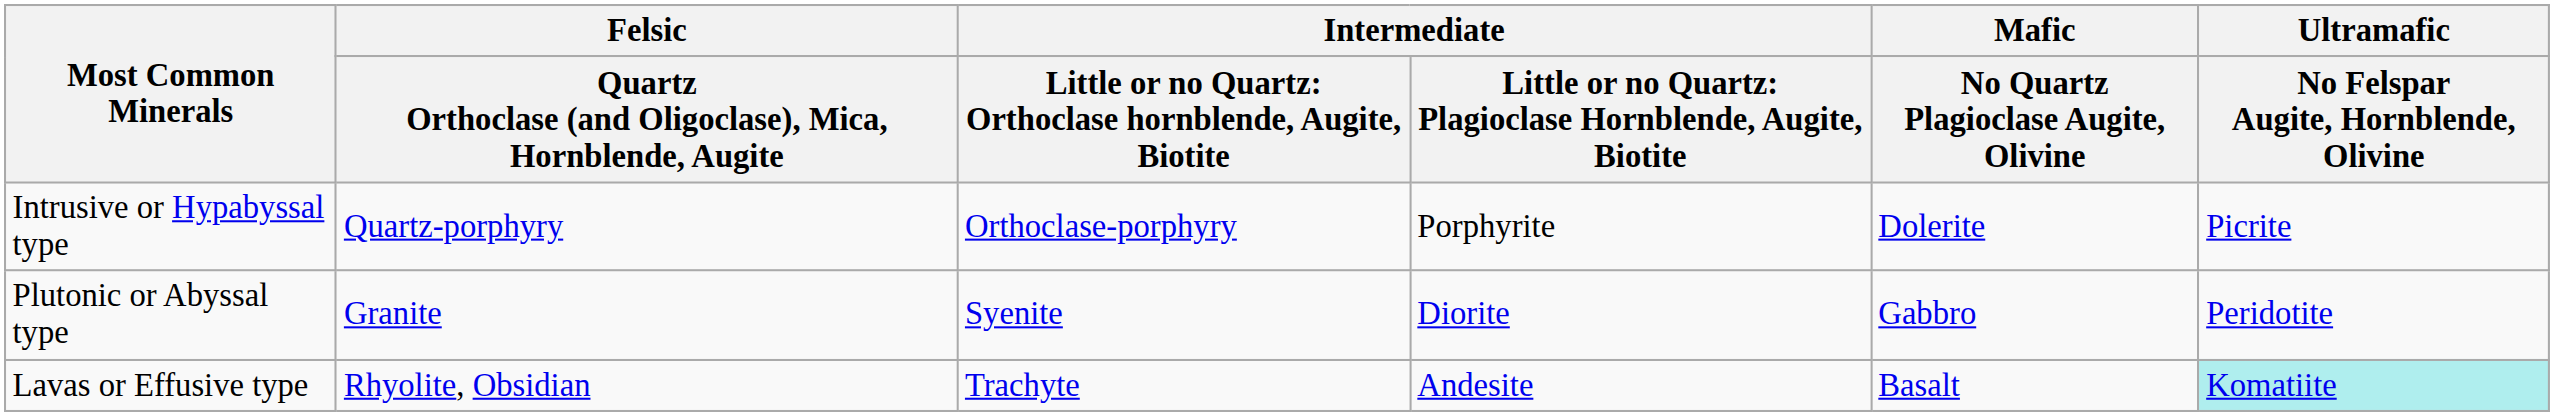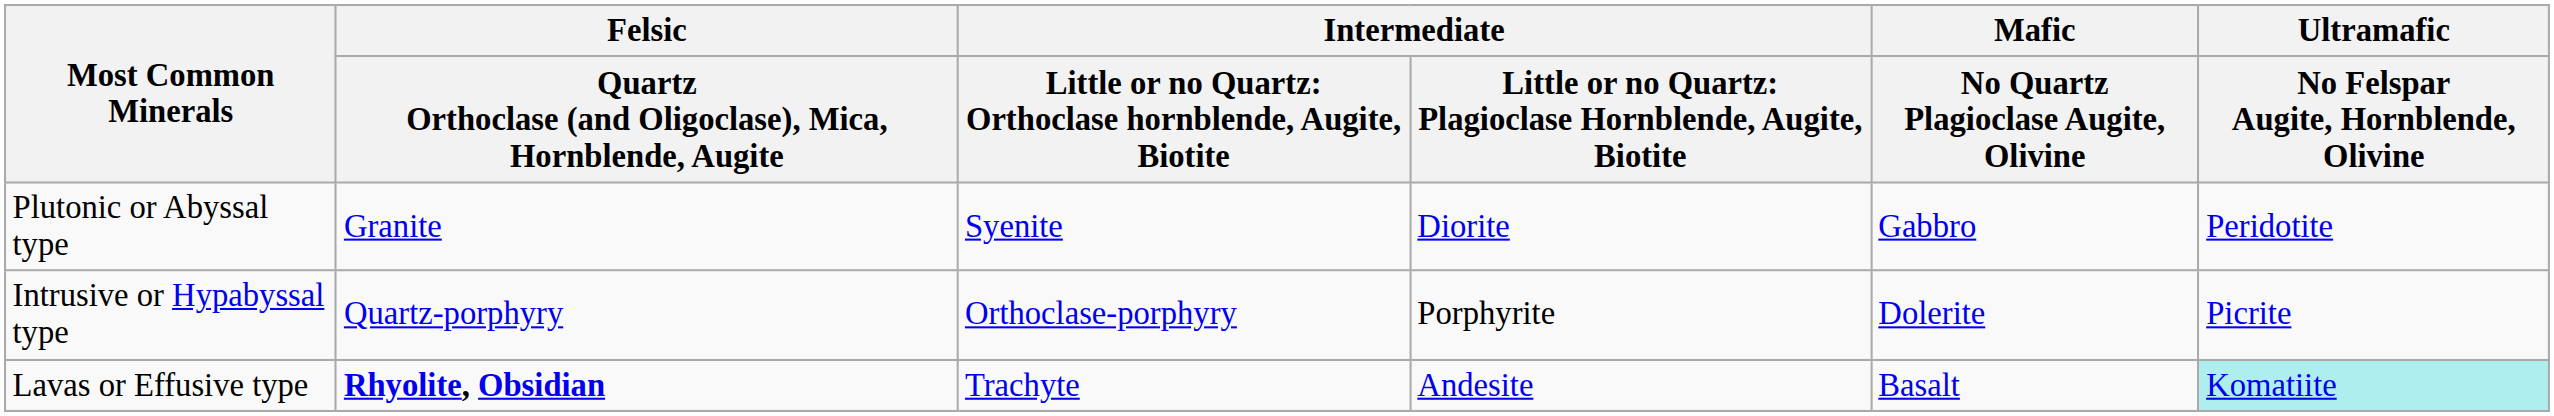rows swapped: Plutonic or Abyssal type <-> Intrusive or Hypabyssal type
Lavas or Effusive type | column 2: normal -> bold
